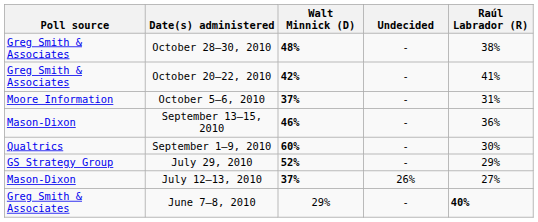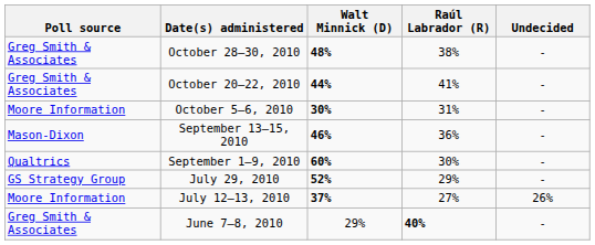columns swapped: Raúl Labrador (R) <-> Undecided
October 20–22, 2010 | Walt Minnick (D): 42% -> 44%
October 5–6, 2010 | Walt Minnick (D): 37% -> 30%
July 12–13, 2010 | Poll source: Mason-Dixon -> Moore Information
